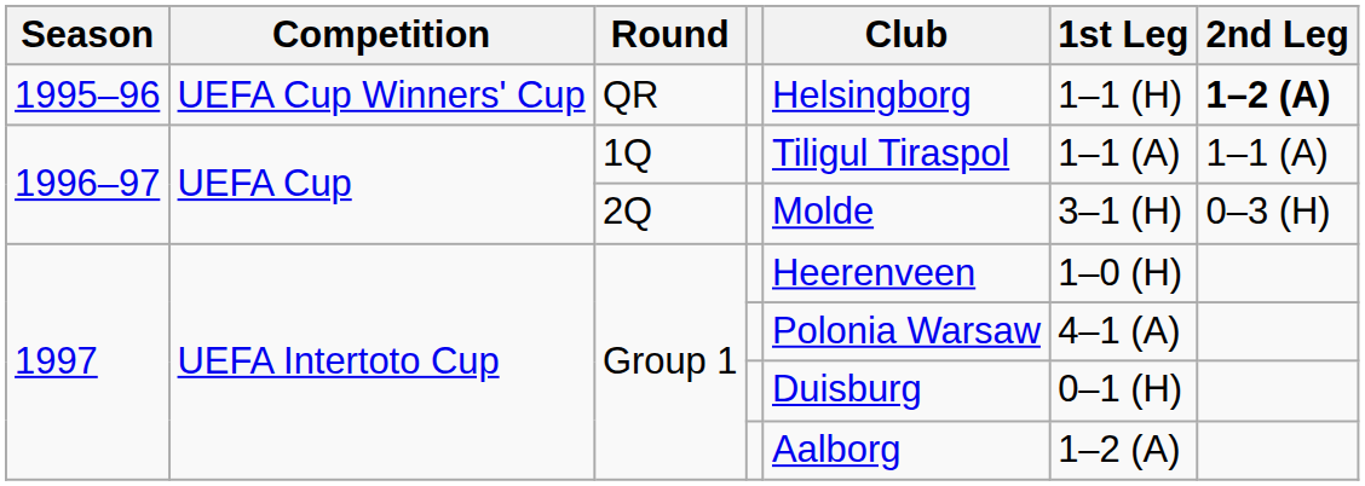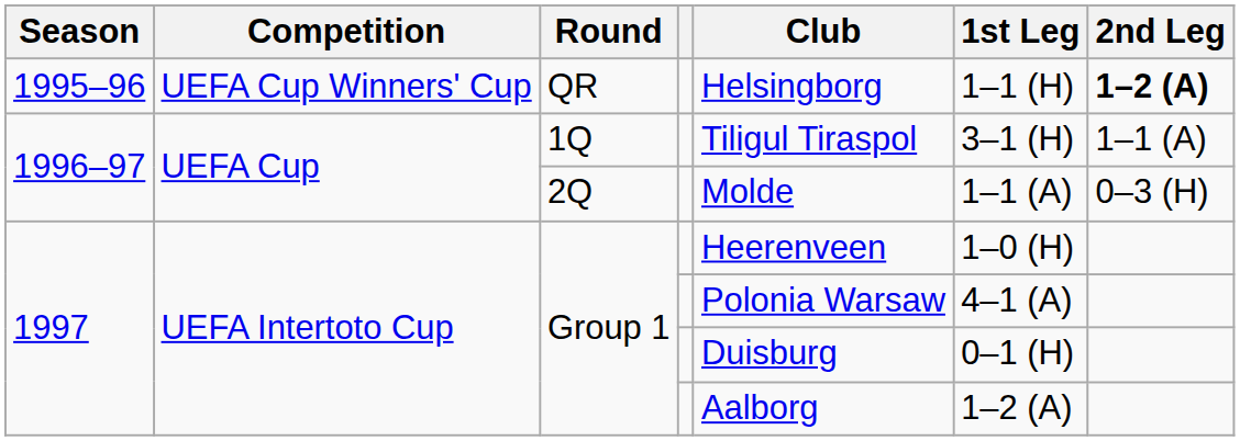1Q | 1st Leg: 1–1 (A) -> 3–1 (H)
2Q | 1st Leg: 3–1 (H) -> 1–1 (A)
